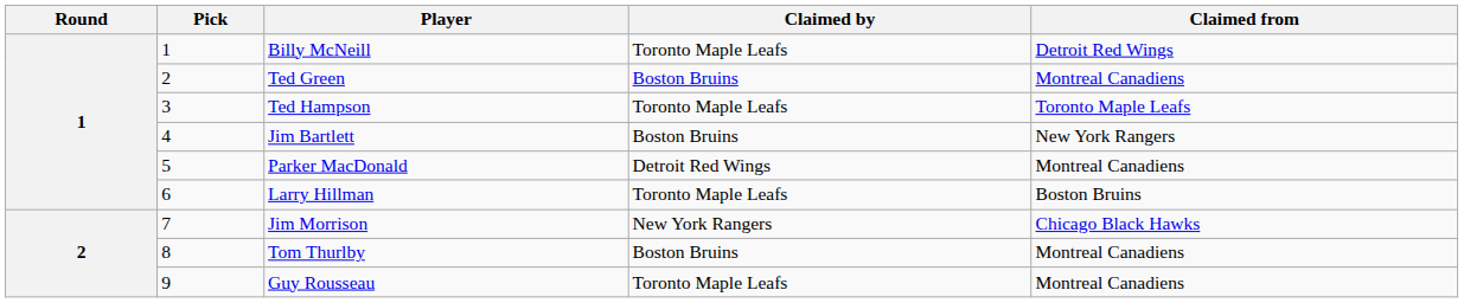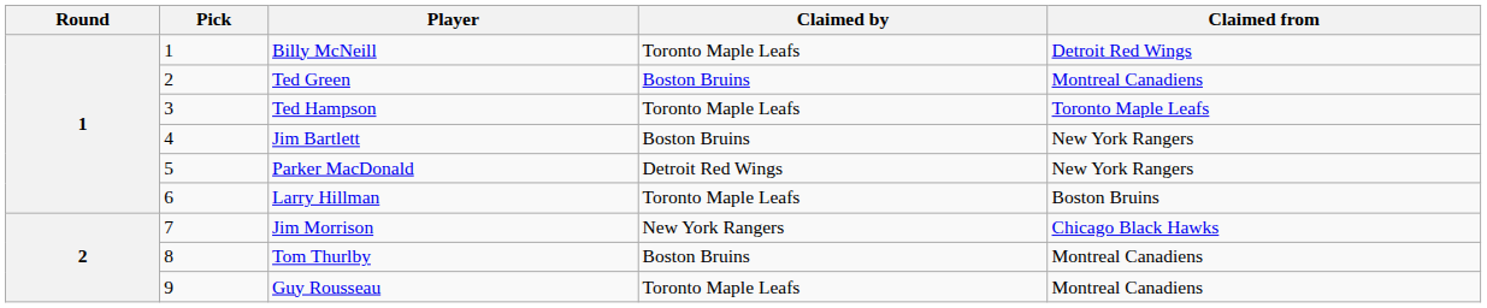Parker MacDonald | Claimed from: Montreal Canadiens -> New York Rangers
